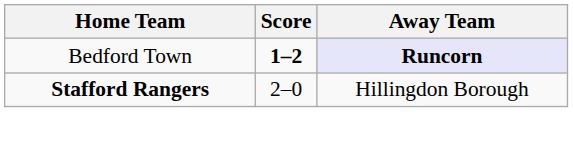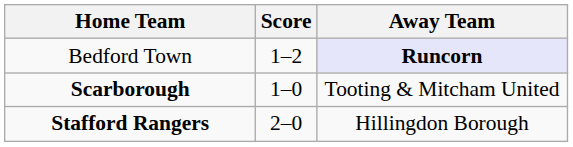Bedford Town | Score: bold -> normal
+ row: Scarborough | 1–0 | Tooting & Mitcham United
